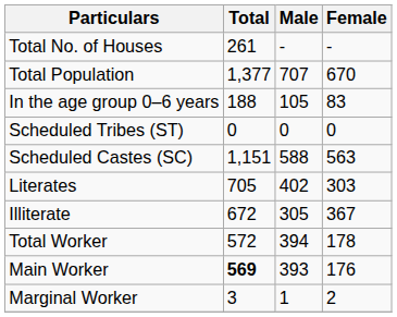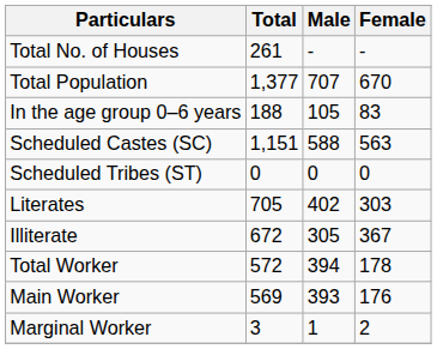rows swapped: Scheduled Castes (SC) <-> Scheduled Tribes (ST)
Main Worker | Total: bold -> normal
